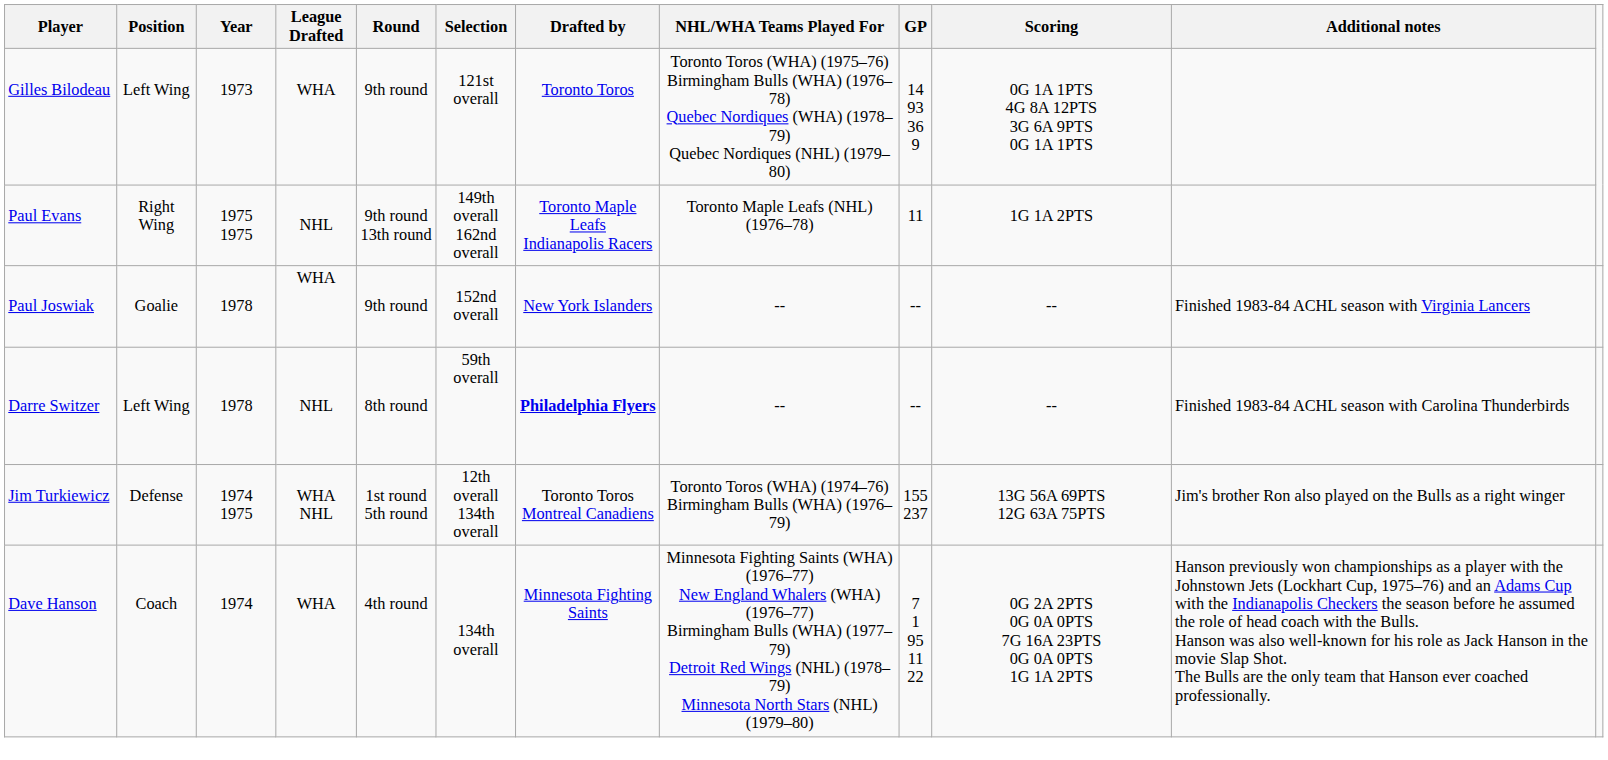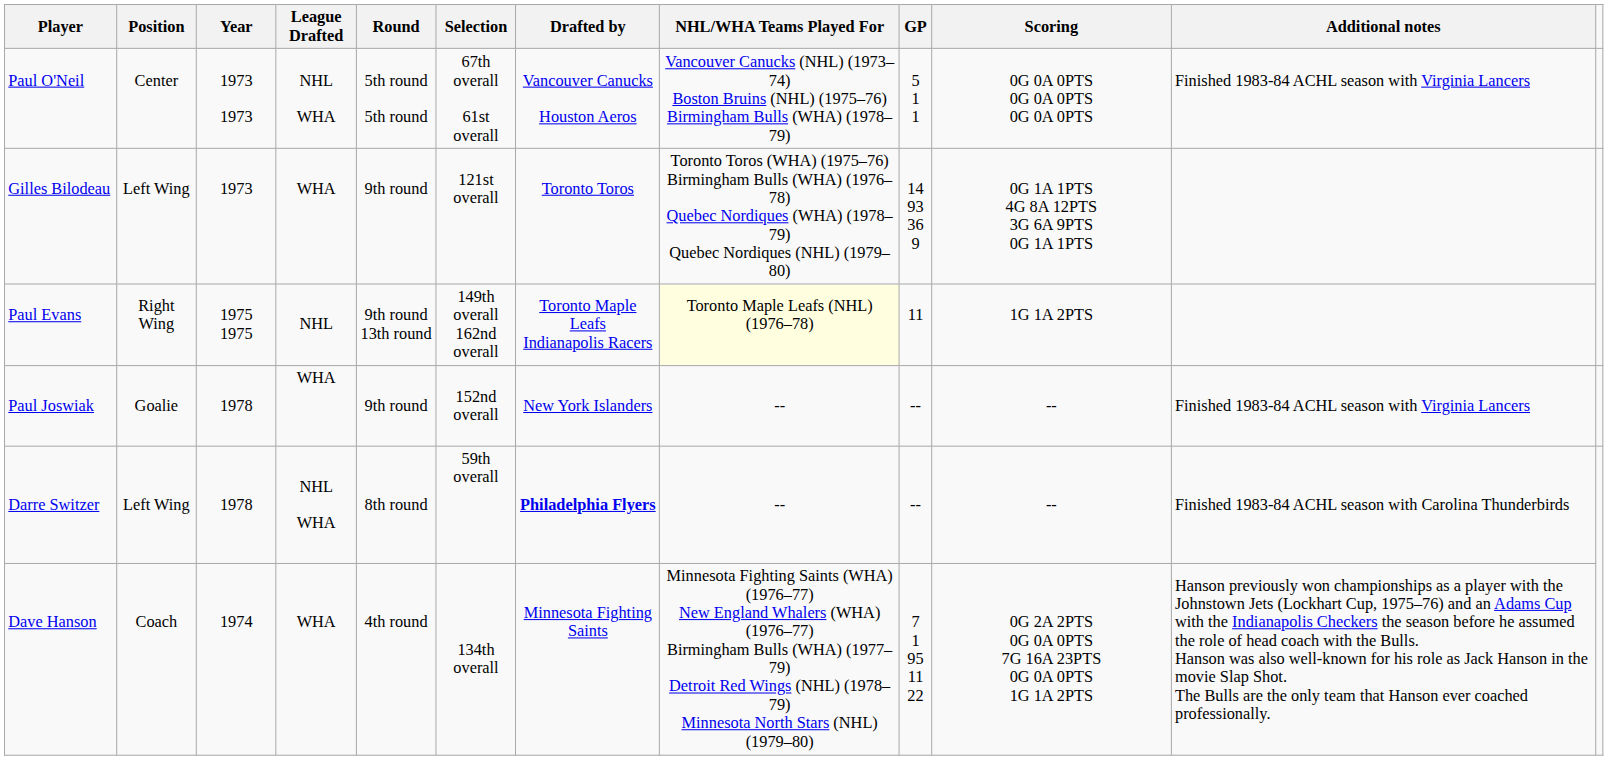+ row: Paul O'Neil | Center | 1973 1973 | NHL WHA | 5th round 5th round | 67th overall 61st overall | Vancouver Canucks Houston Aeros | Vancouver Canucks (NHL) (1973–74) Boston Bruins (NHL) (1975–76) Birmingham Bulls (WHA) (1978–79) | 5 1 1 | 0G 0A 0PTS 0G 0A 0PTS 0G 0A 0PTS | Finished 1983-84 ACHL season with Virginia Lancers
Paul Evans | NHL/WHA Teams Played For: no background -> lightyellow background
Darre Switzer | League Drafted: NHL -> NHL WHA
- row: Jim Turkiewicz | Defense | 1974 1975 | WHA NHL | 1st round 5th round | 12th overall 134th overall | Toronto Toros Montreal Canadiens | Toronto Toros (WHA) (1974–76) Birmingham Bulls (WHA) (1976–79) | 155 237 | 13G 56A 69PTS 12G 63A 75PTS | Jim's brother Ron also played on the Bulls as a right winger
